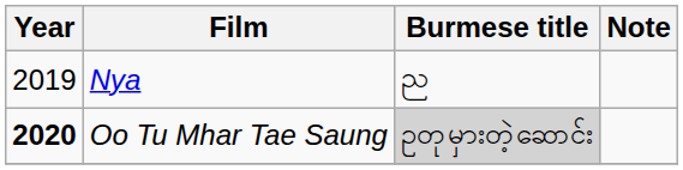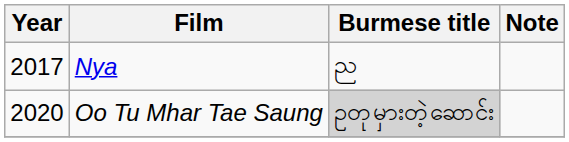Nya | Year: 2019 -> 2017
Oo Tu Mhar Tae Saung | Year: bold -> normal
